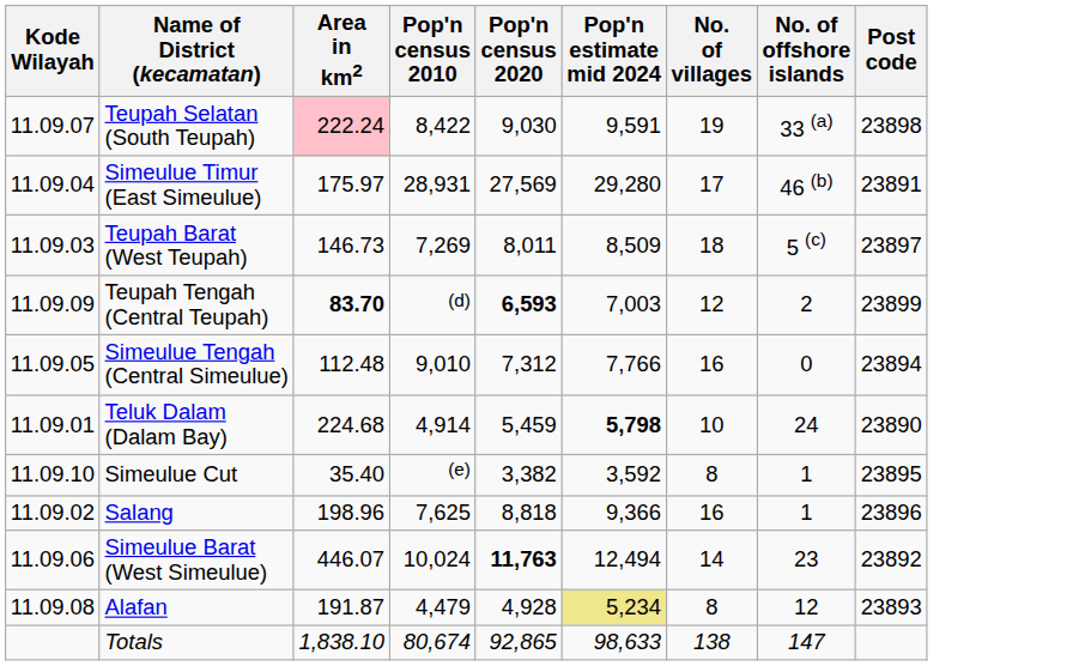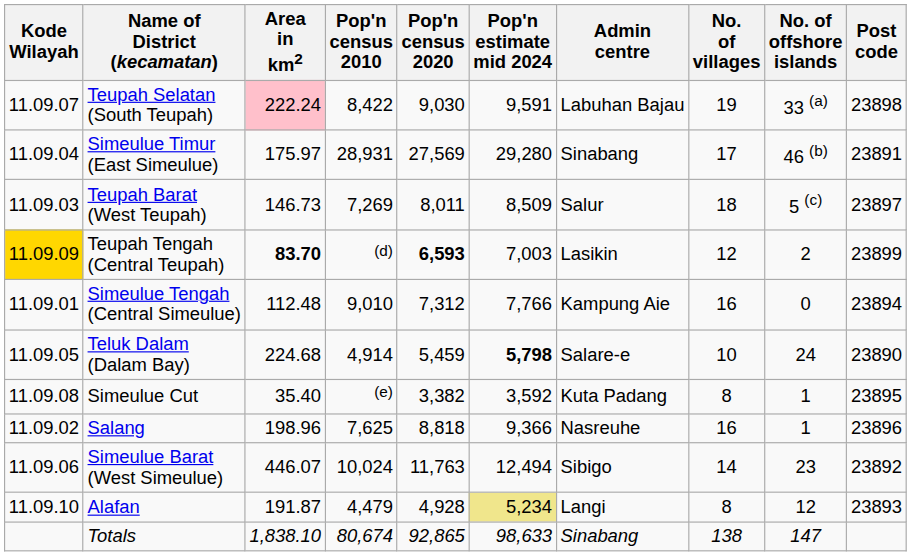+ column: Admin centre | Labuhan Bajau | Sinabang | Salur | Lasikin | Kampung Aie | Salare-e | Kuta Padang | Nasreuhe | Sibigo | Langi | Sinabang
Teupah Tengah (Central Teupah) | Kode Wilayah: no background -> gold background
Simeulue Tengah (Central Simeulue) | Kode Wilayah: 11.09.05 -> 11.09.01
Teluk Dalam (Dalam Bay) | Kode Wilayah: 11.09.01 -> 11.09.05
Simeulue Cut | Kode Wilayah: 11.09.10 -> 11.09.08
Simeulue Barat (West Simeulue) | Pop'n census 2020: bold -> normal
Alafan | Kode Wilayah: 11.09.08 -> 11.09.10
